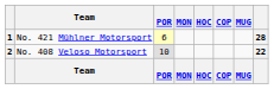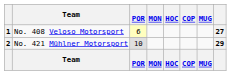1 | Team: No. 421 Mühlner Motorsport -> No. 408 Veloso Motorsport
1 | column 8: 28 -> 27
2 | Team: No. 408 Veloso Motorsport -> No. 421 Mühlner Motorsport
2 | column 8: 22 -> 29
